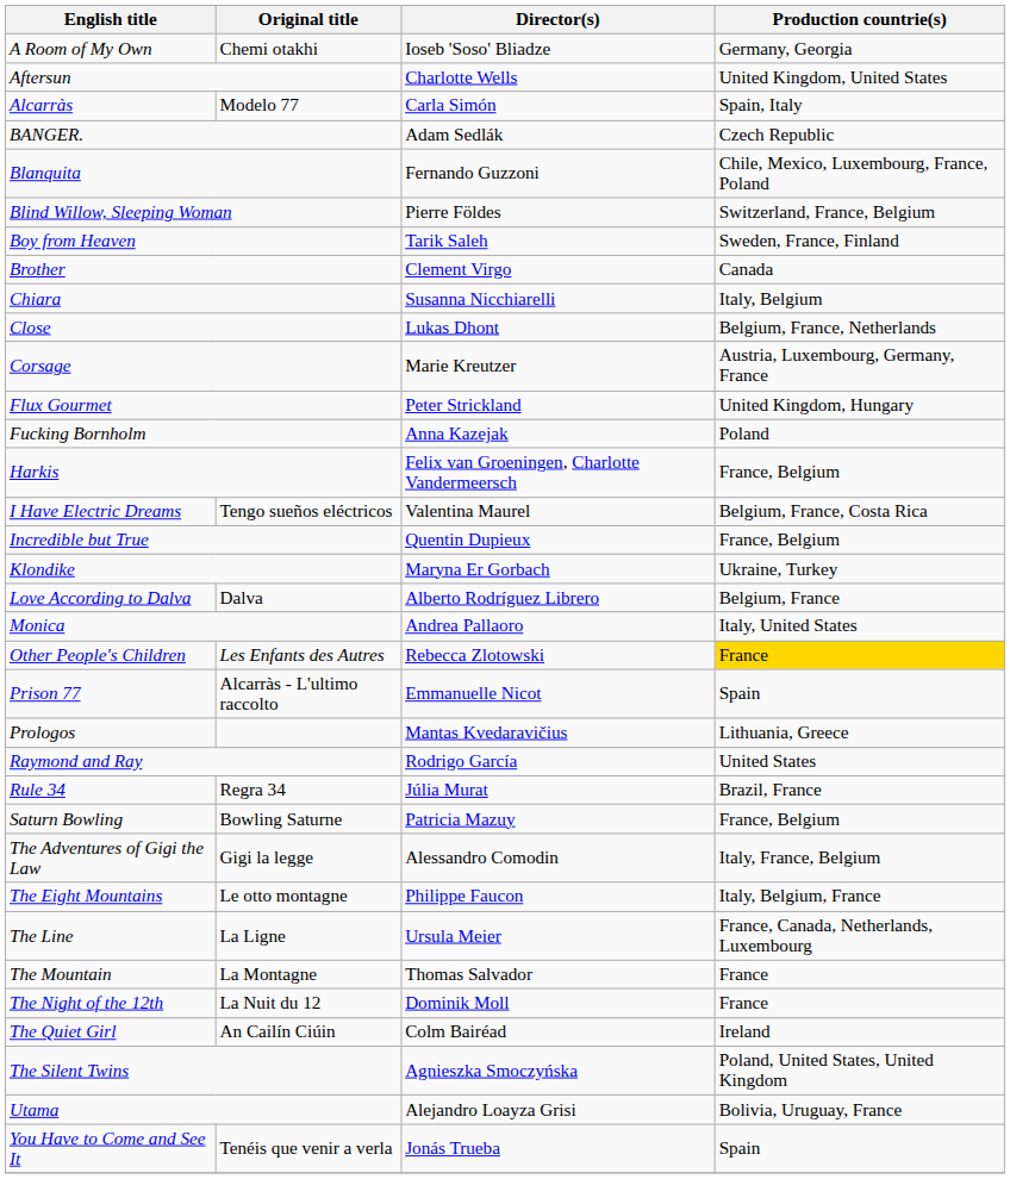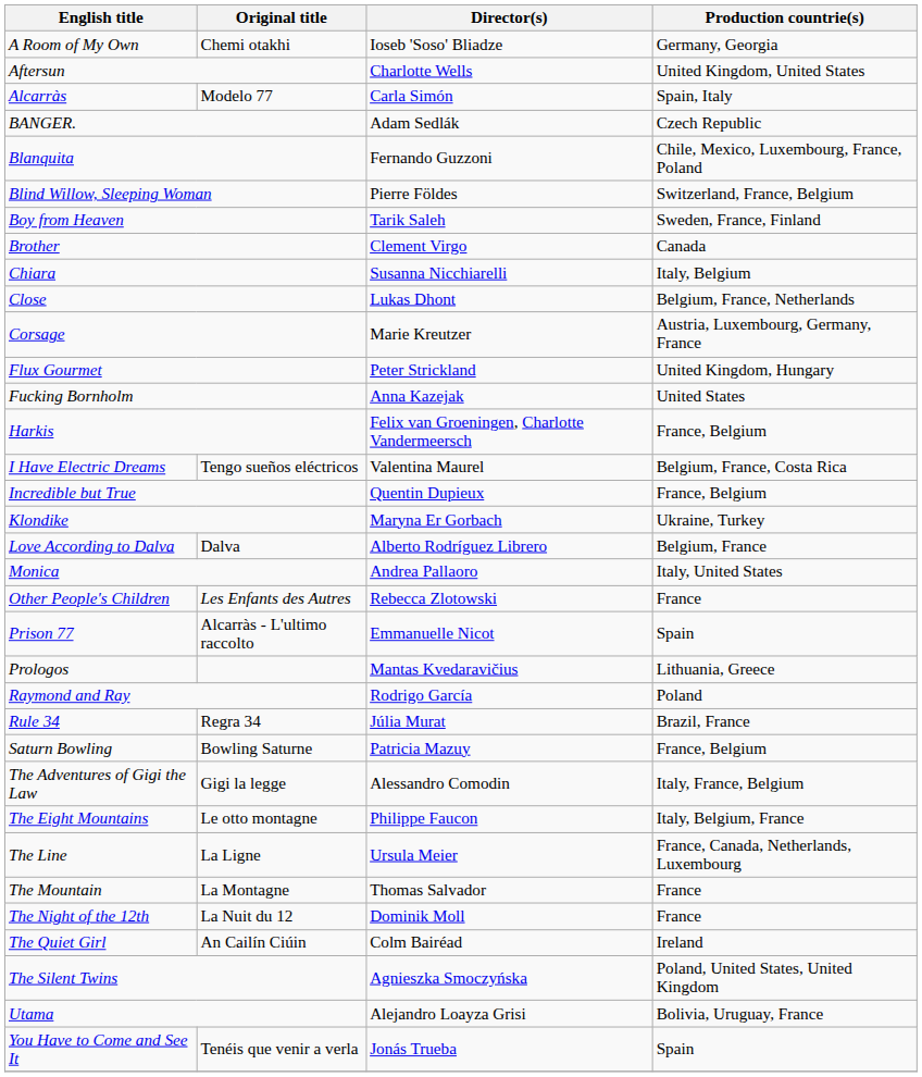Fucking Bornholm | Production countrie(s): Poland -> United States
Other People's Children | Production countrie(s): gold background -> no background
Raymond and Ray | Production countrie(s): United States -> Poland
